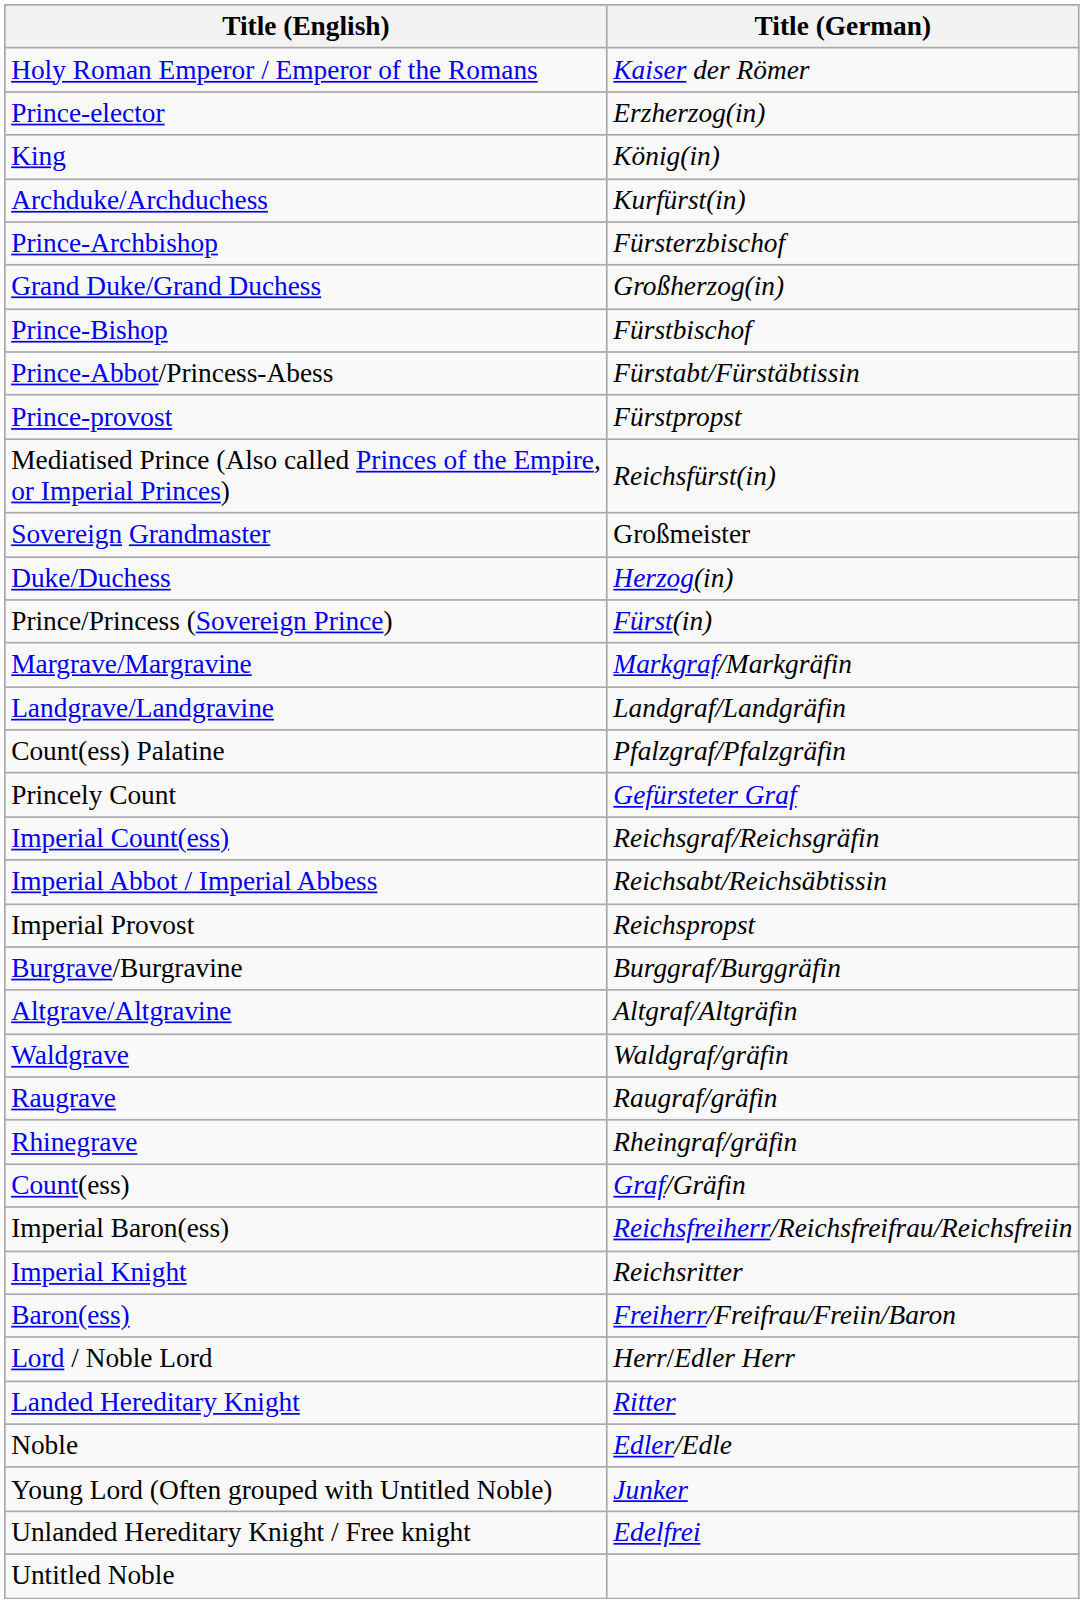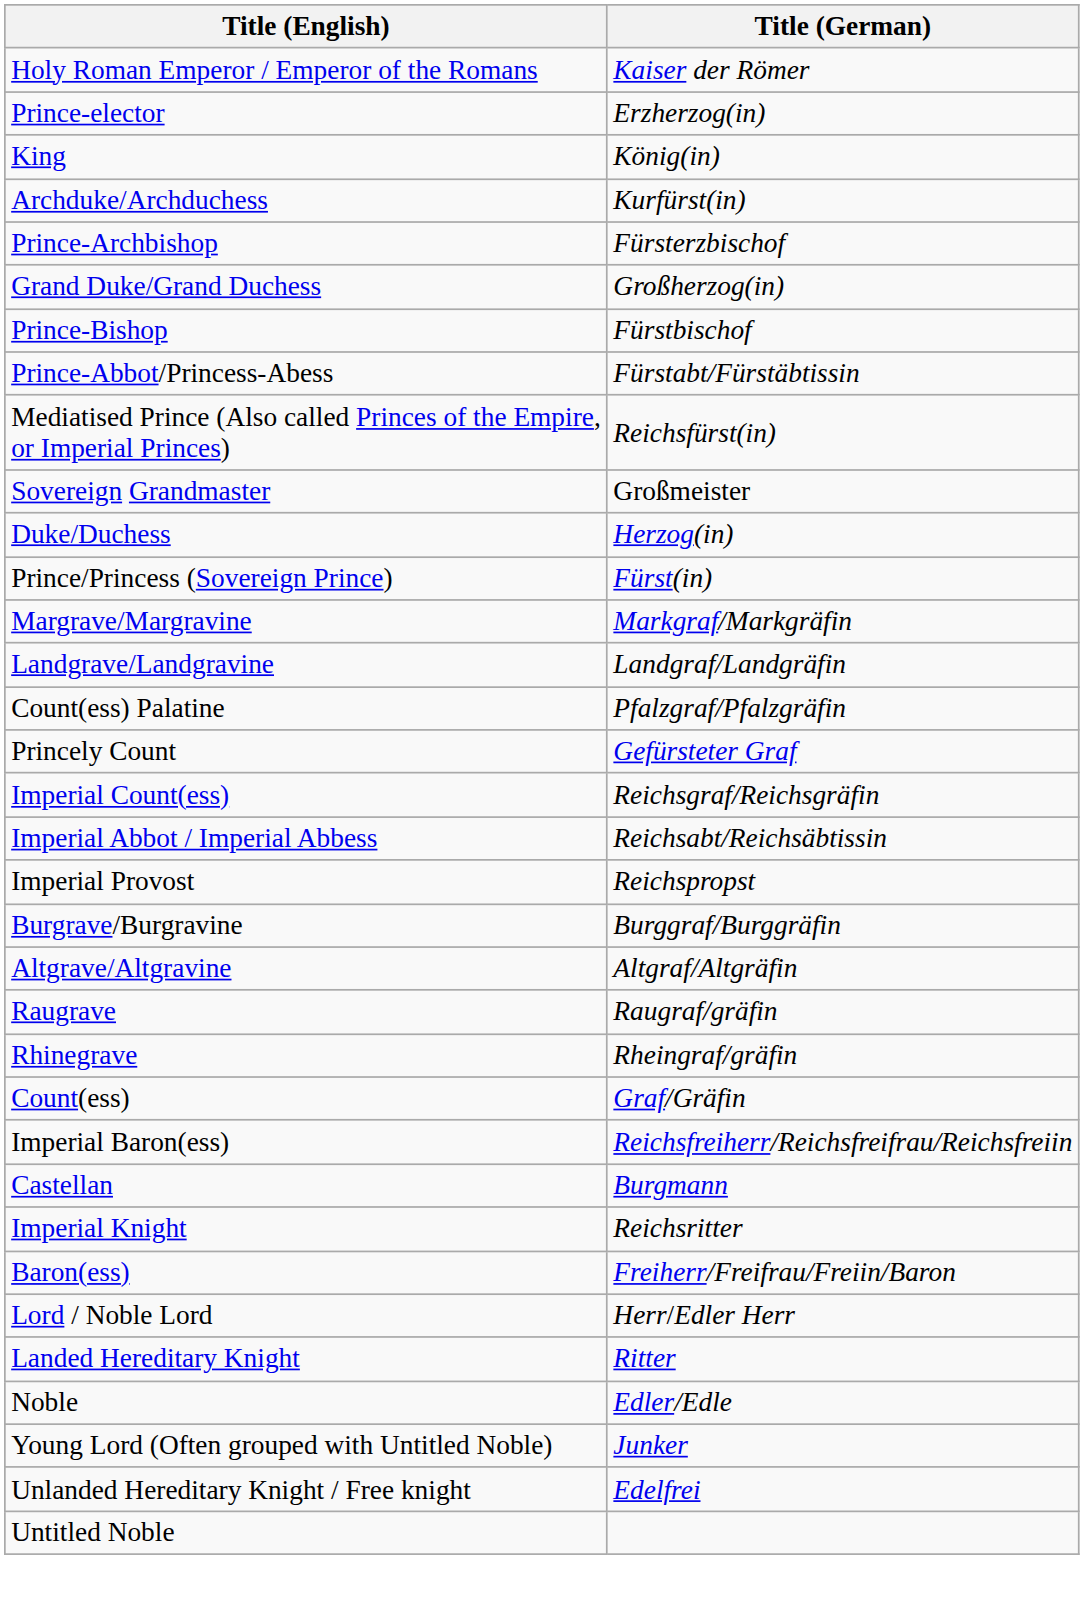- row: Prince-provost | Fürstpropst
- row: Waldgrave | Waldgraf/gräfin
+ row: Castellan | Burgmann
